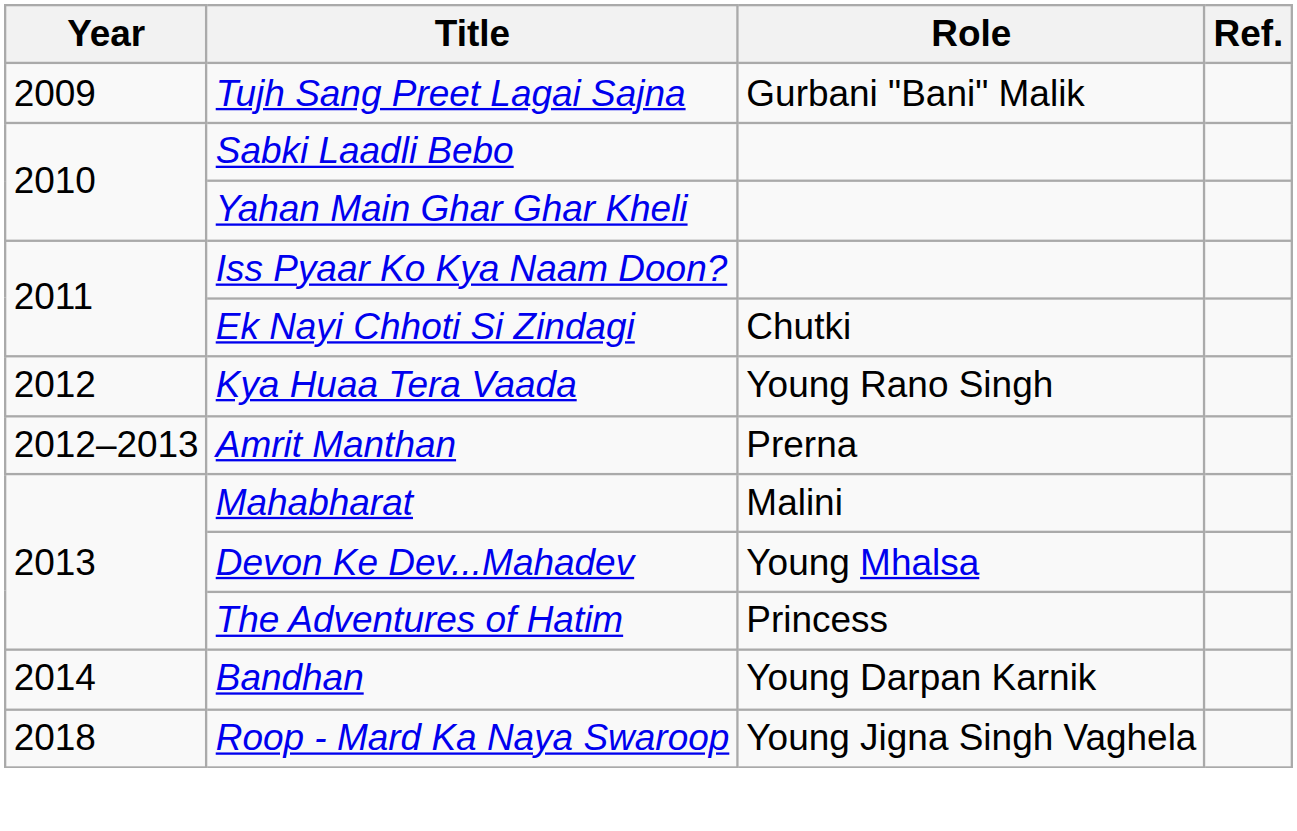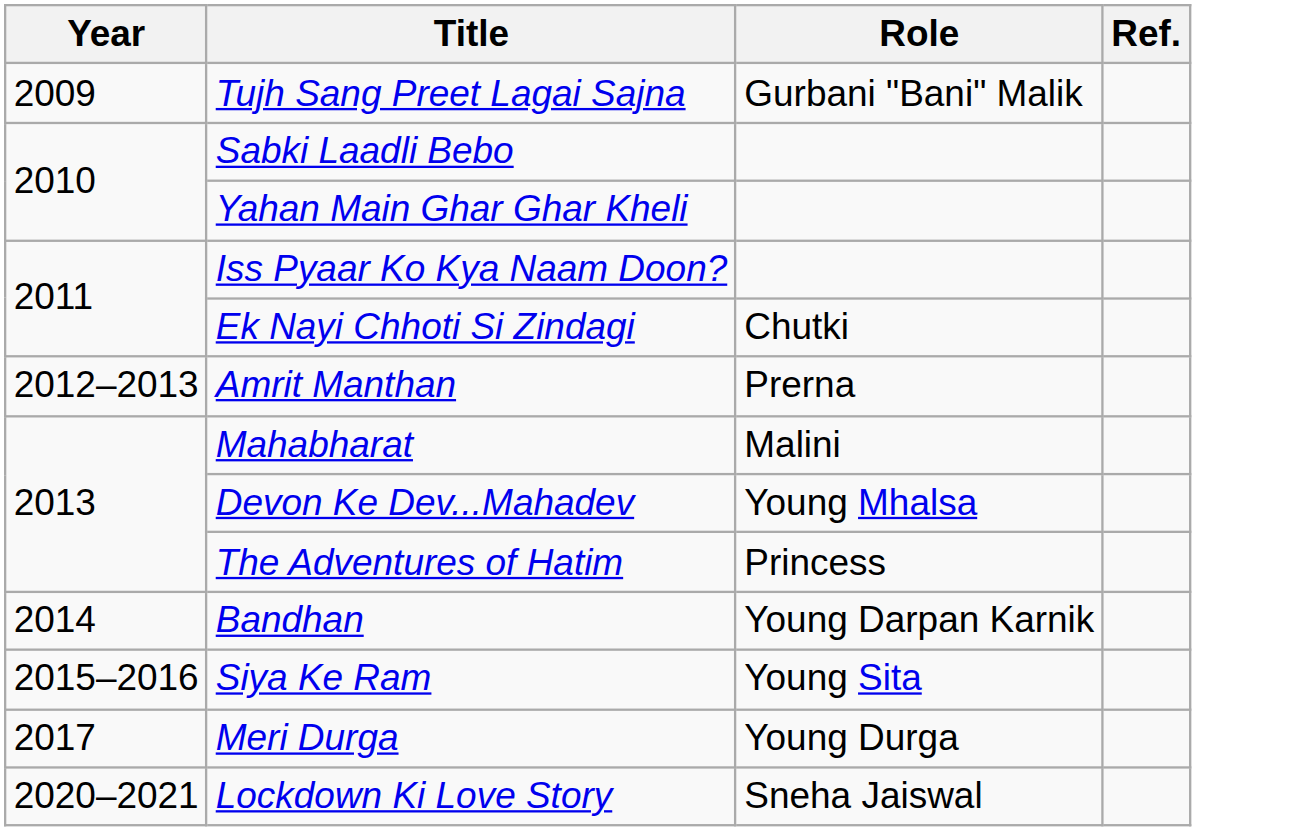- row: 2012 | Kya Huaa Tera Vaada | Young Rano Singh
+ row: 2015–2016 | Siya Ke Ram | Young Sita
+ row: 2017 | Meri Durga | Young Durga
- row: 2018 | Roop - Mard Ka Naya Swaroop | Young Jigna Singh Vaghela
+ row: 2020–2021 | Lockdown Ki Love Story | Sneha Jaiswal
